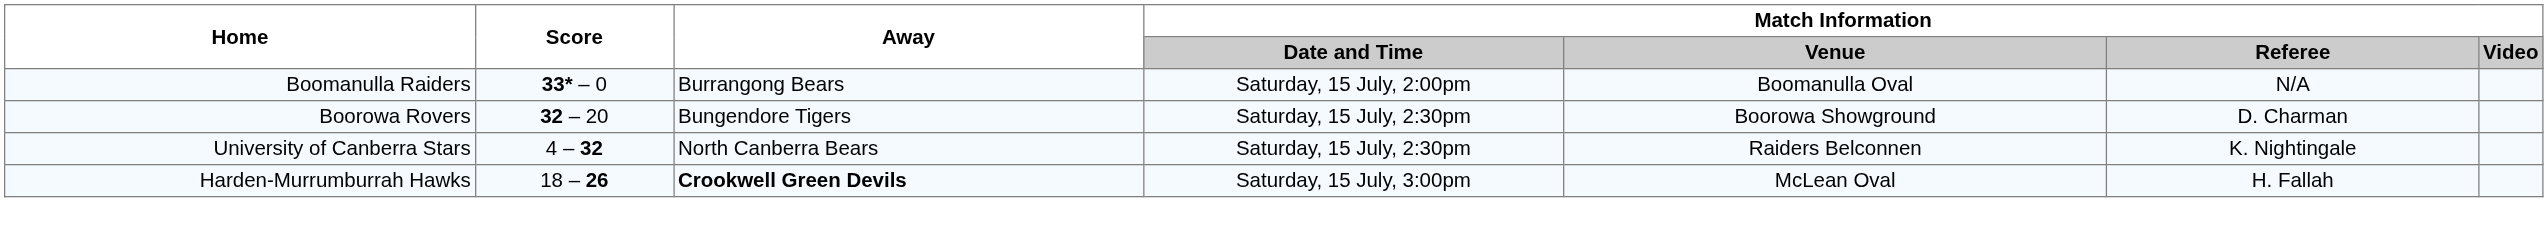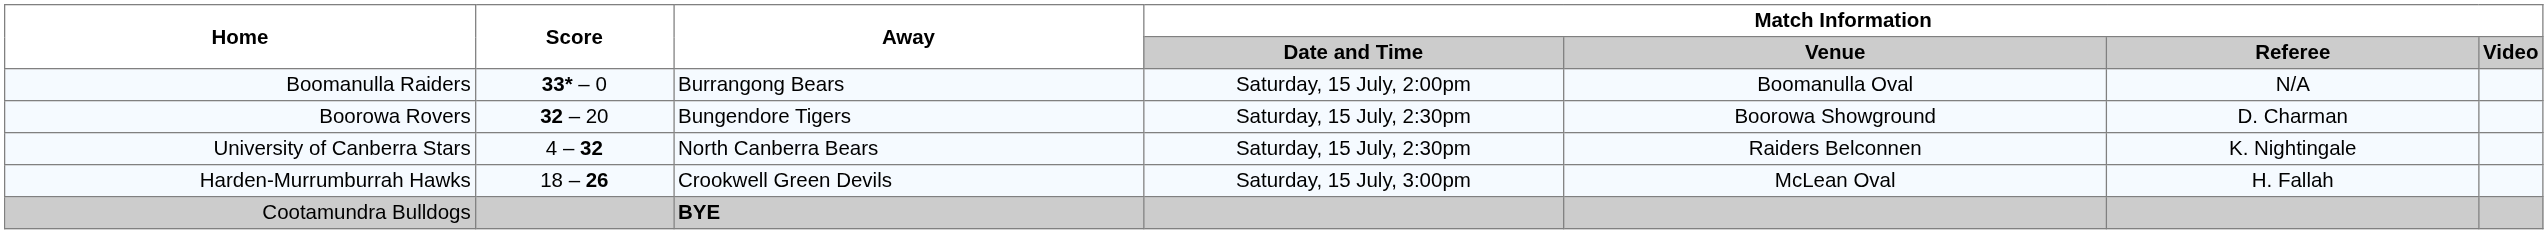Harden-Murrumburrah Hawks | Away: bold -> normal
+ row: Cootamundra Bulldogs | BYE
